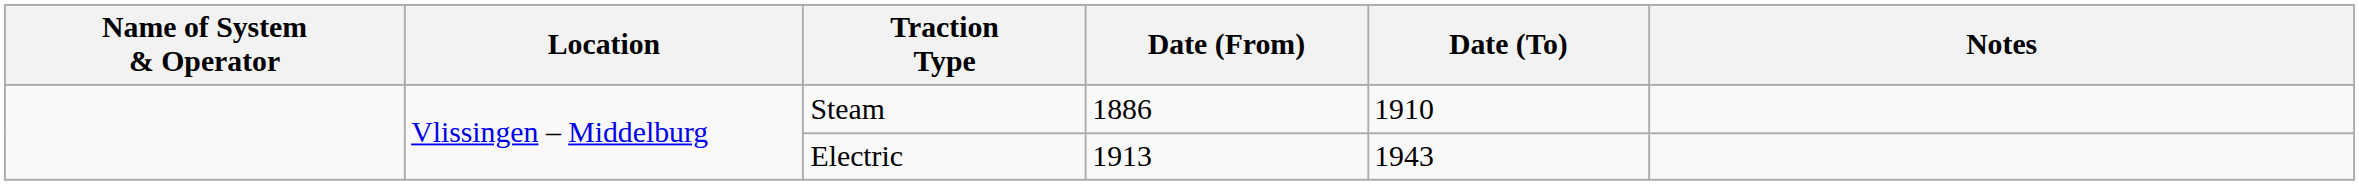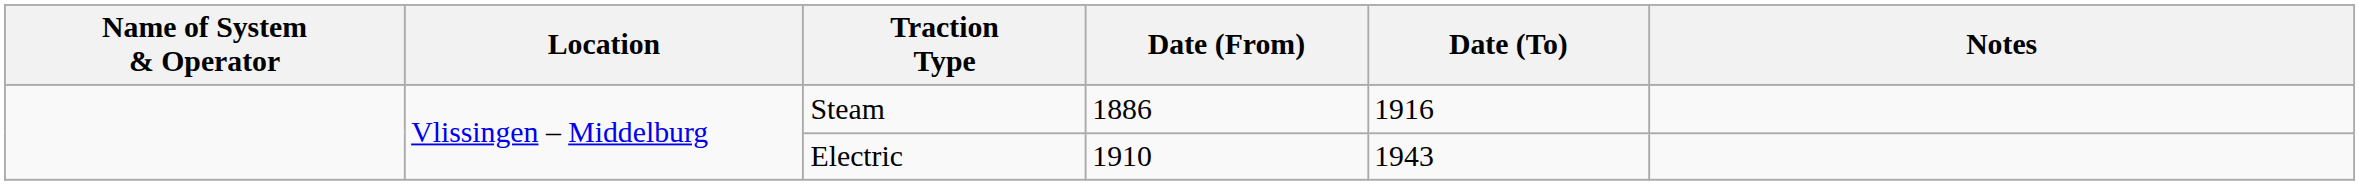Steam | Date (To): 1910 -> 1916
Electric | Date (From): 1913 -> 1910
